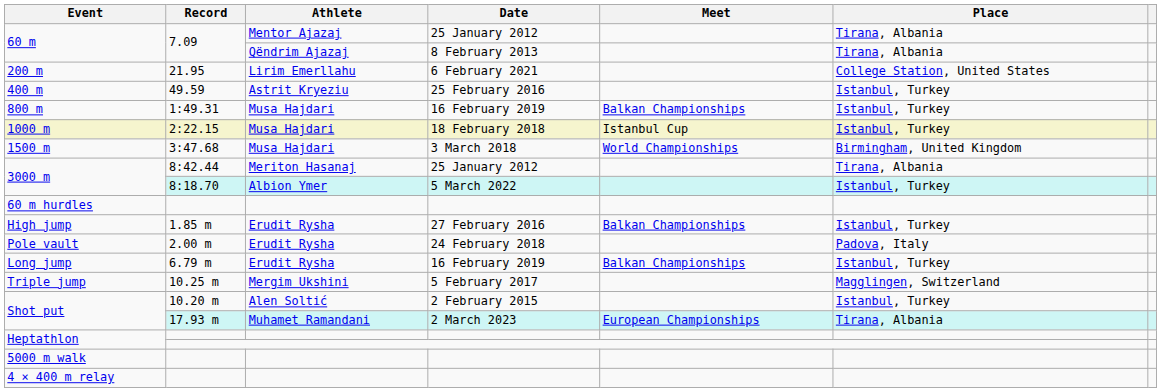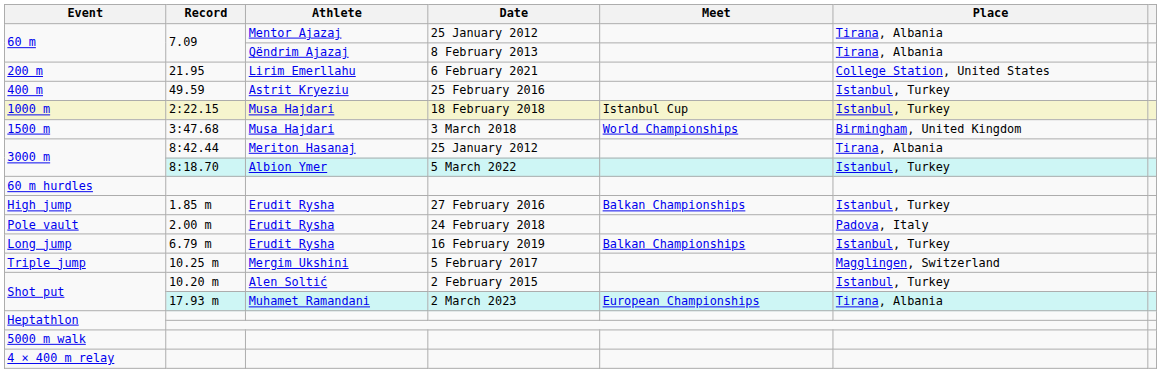- row: 800 m | 1:49.31 | Musa Hajdari | 16 February 2019 | Balkan Championships | Istanbul, Turkey
